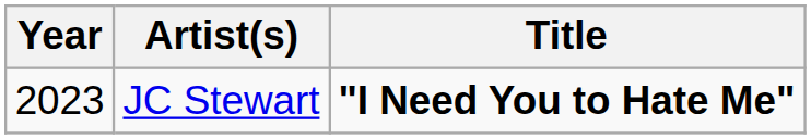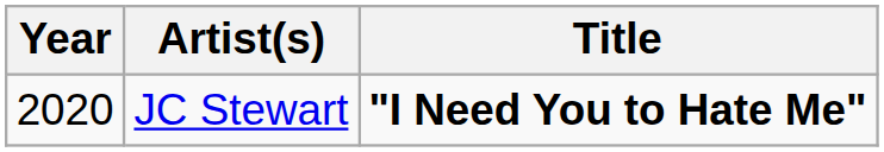JC Stewart | Year: 2023 -> 2020
